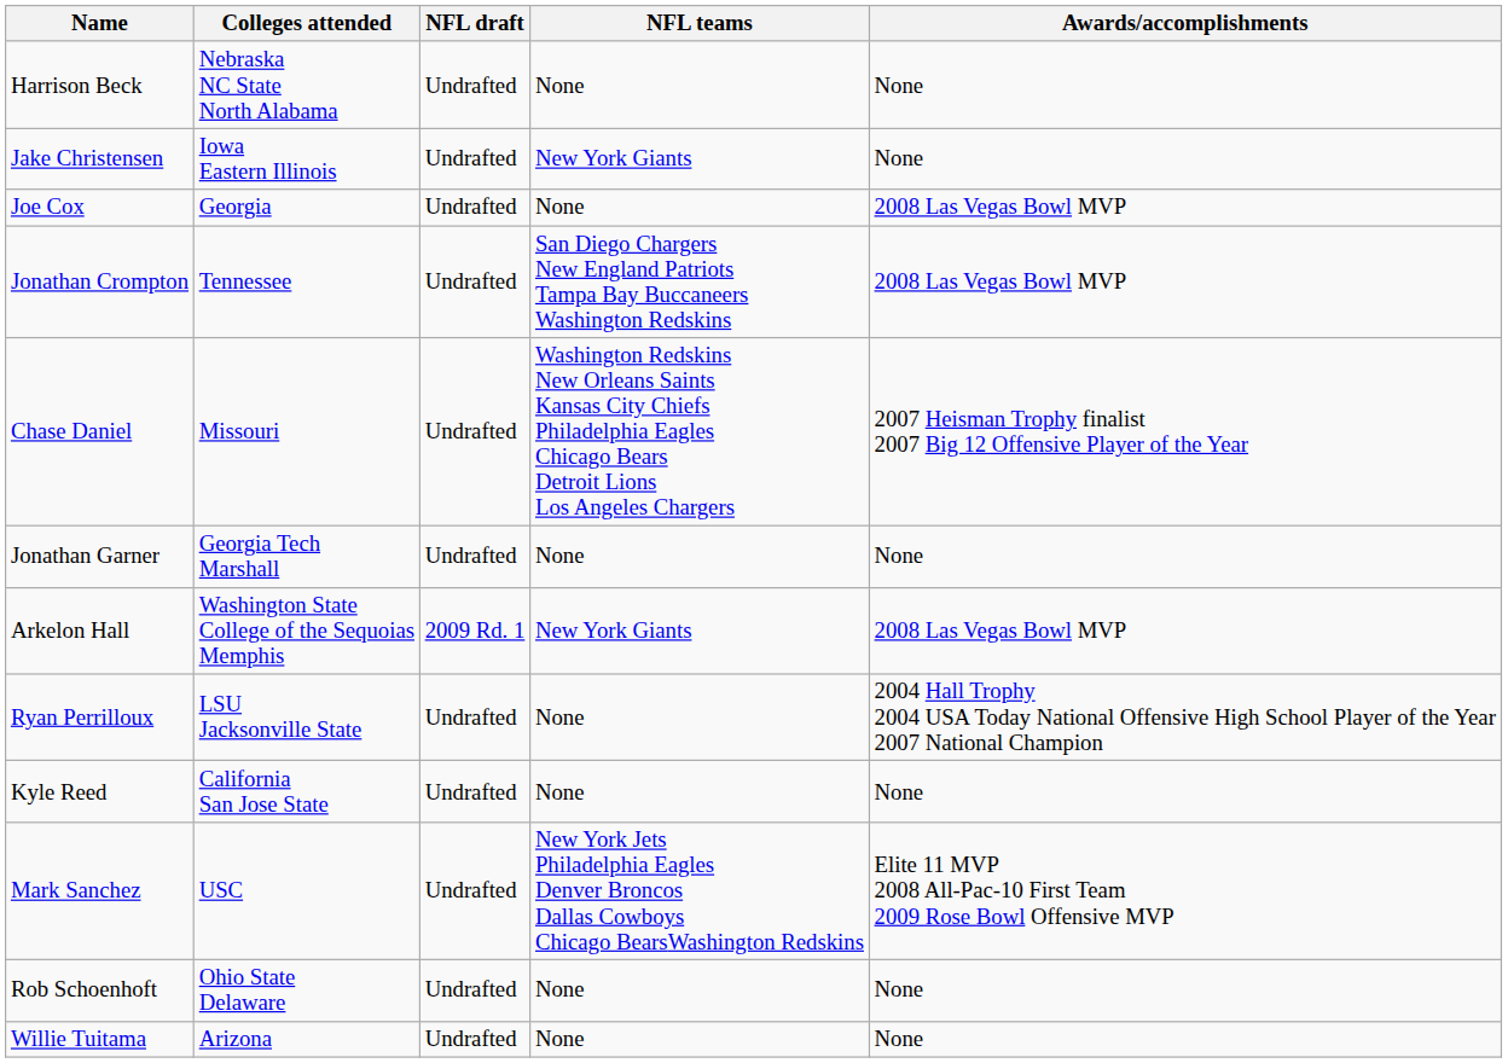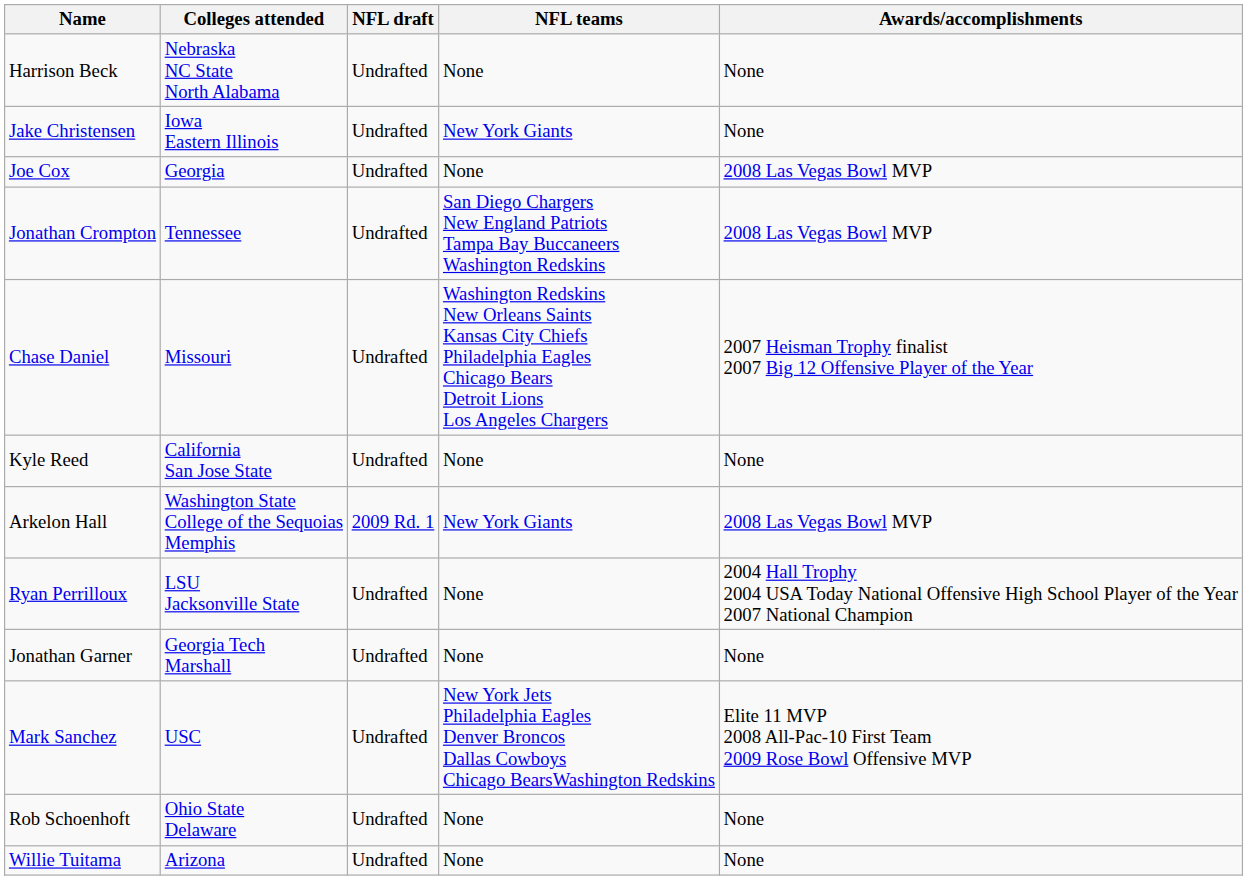rows swapped: Jonathan Garner <-> Kyle Reed
